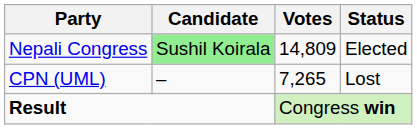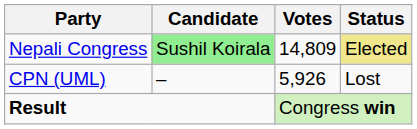Nepali Congress | Status: no background -> khaki background
CPN (UML) | Votes: 7,265 -> 5,926
